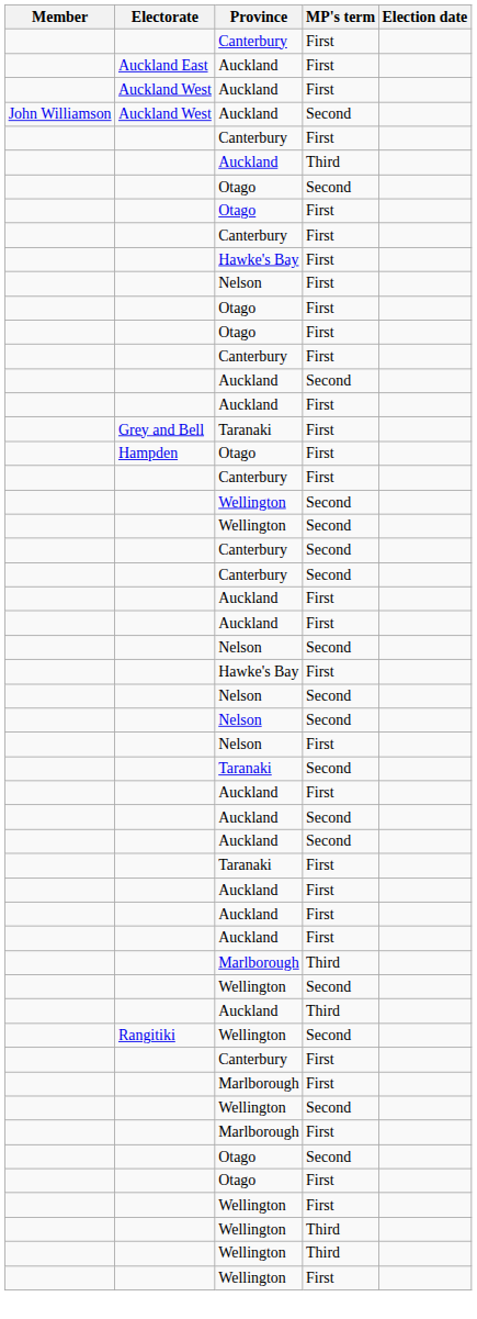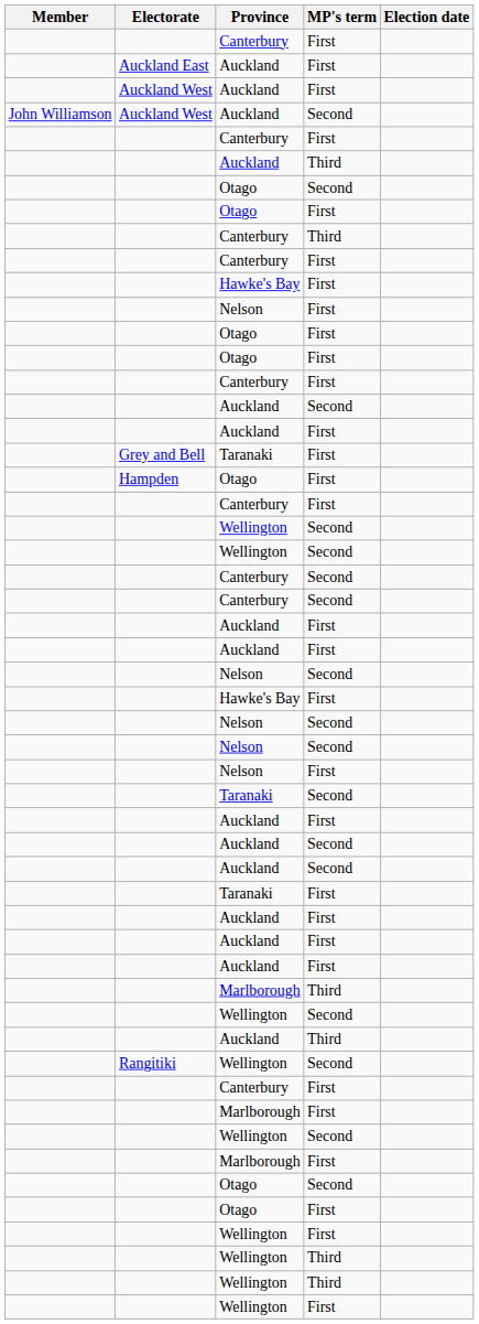+ row: Canterbury | Third
